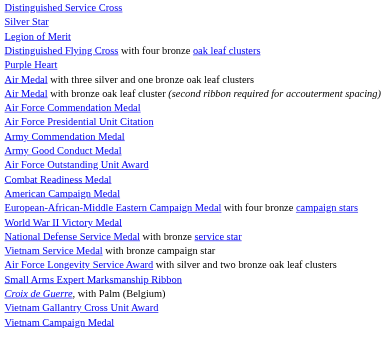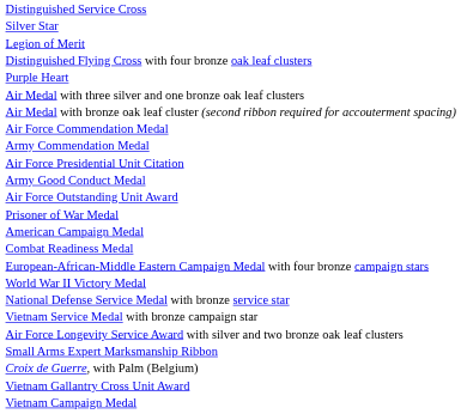rows swapped: Army Commendation Medal <-> Air Force Presidential Unit Citation
+ row: Prisoner of War Medal
rows swapped: Combat Readiness Medal <-> American Campaign Medal
